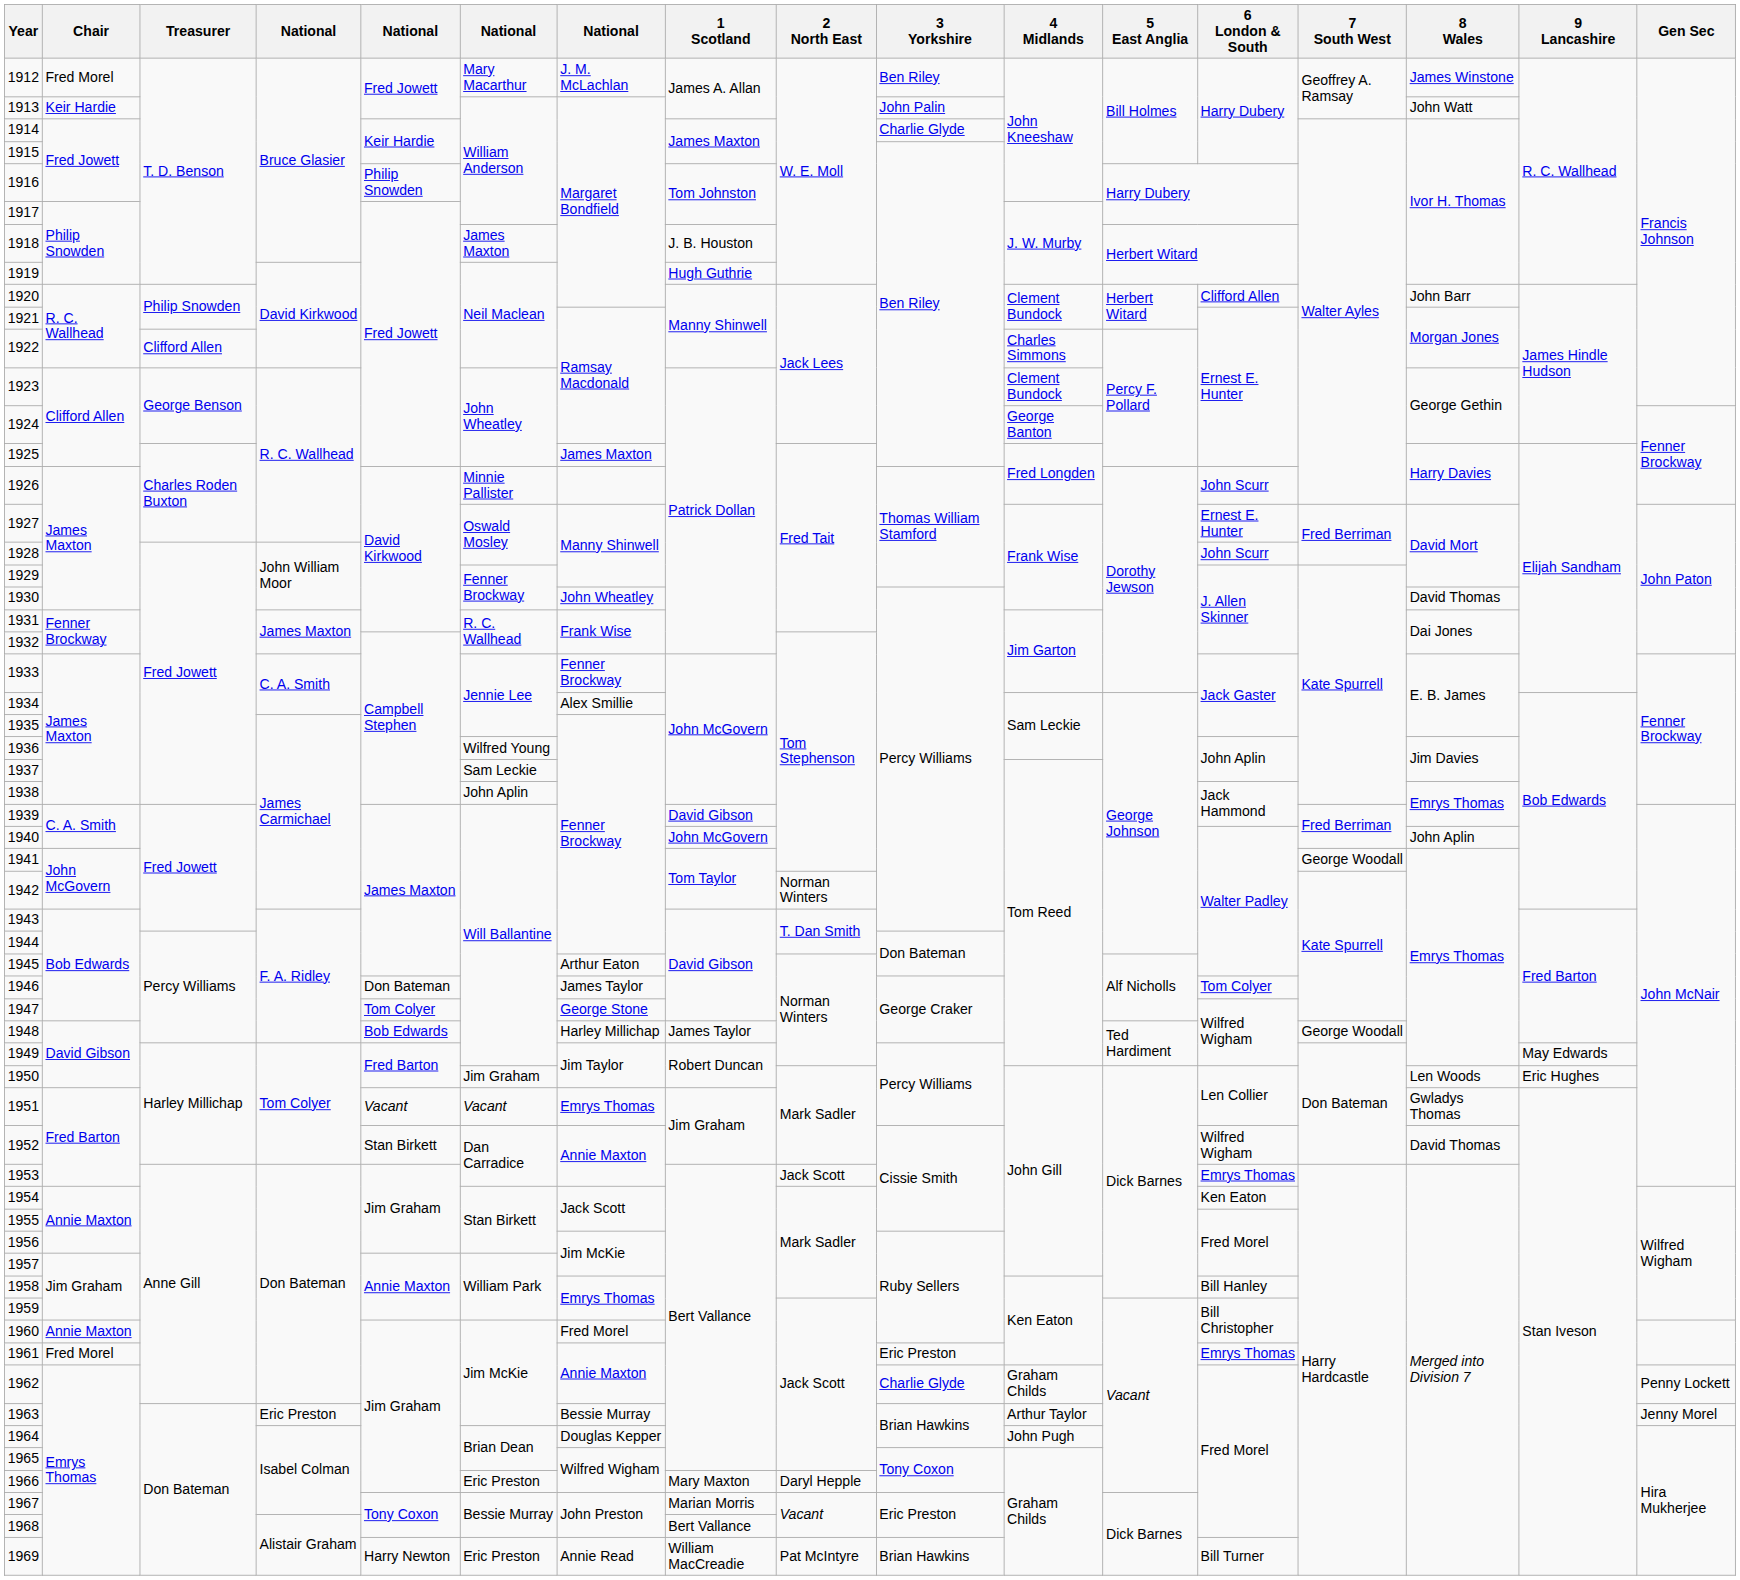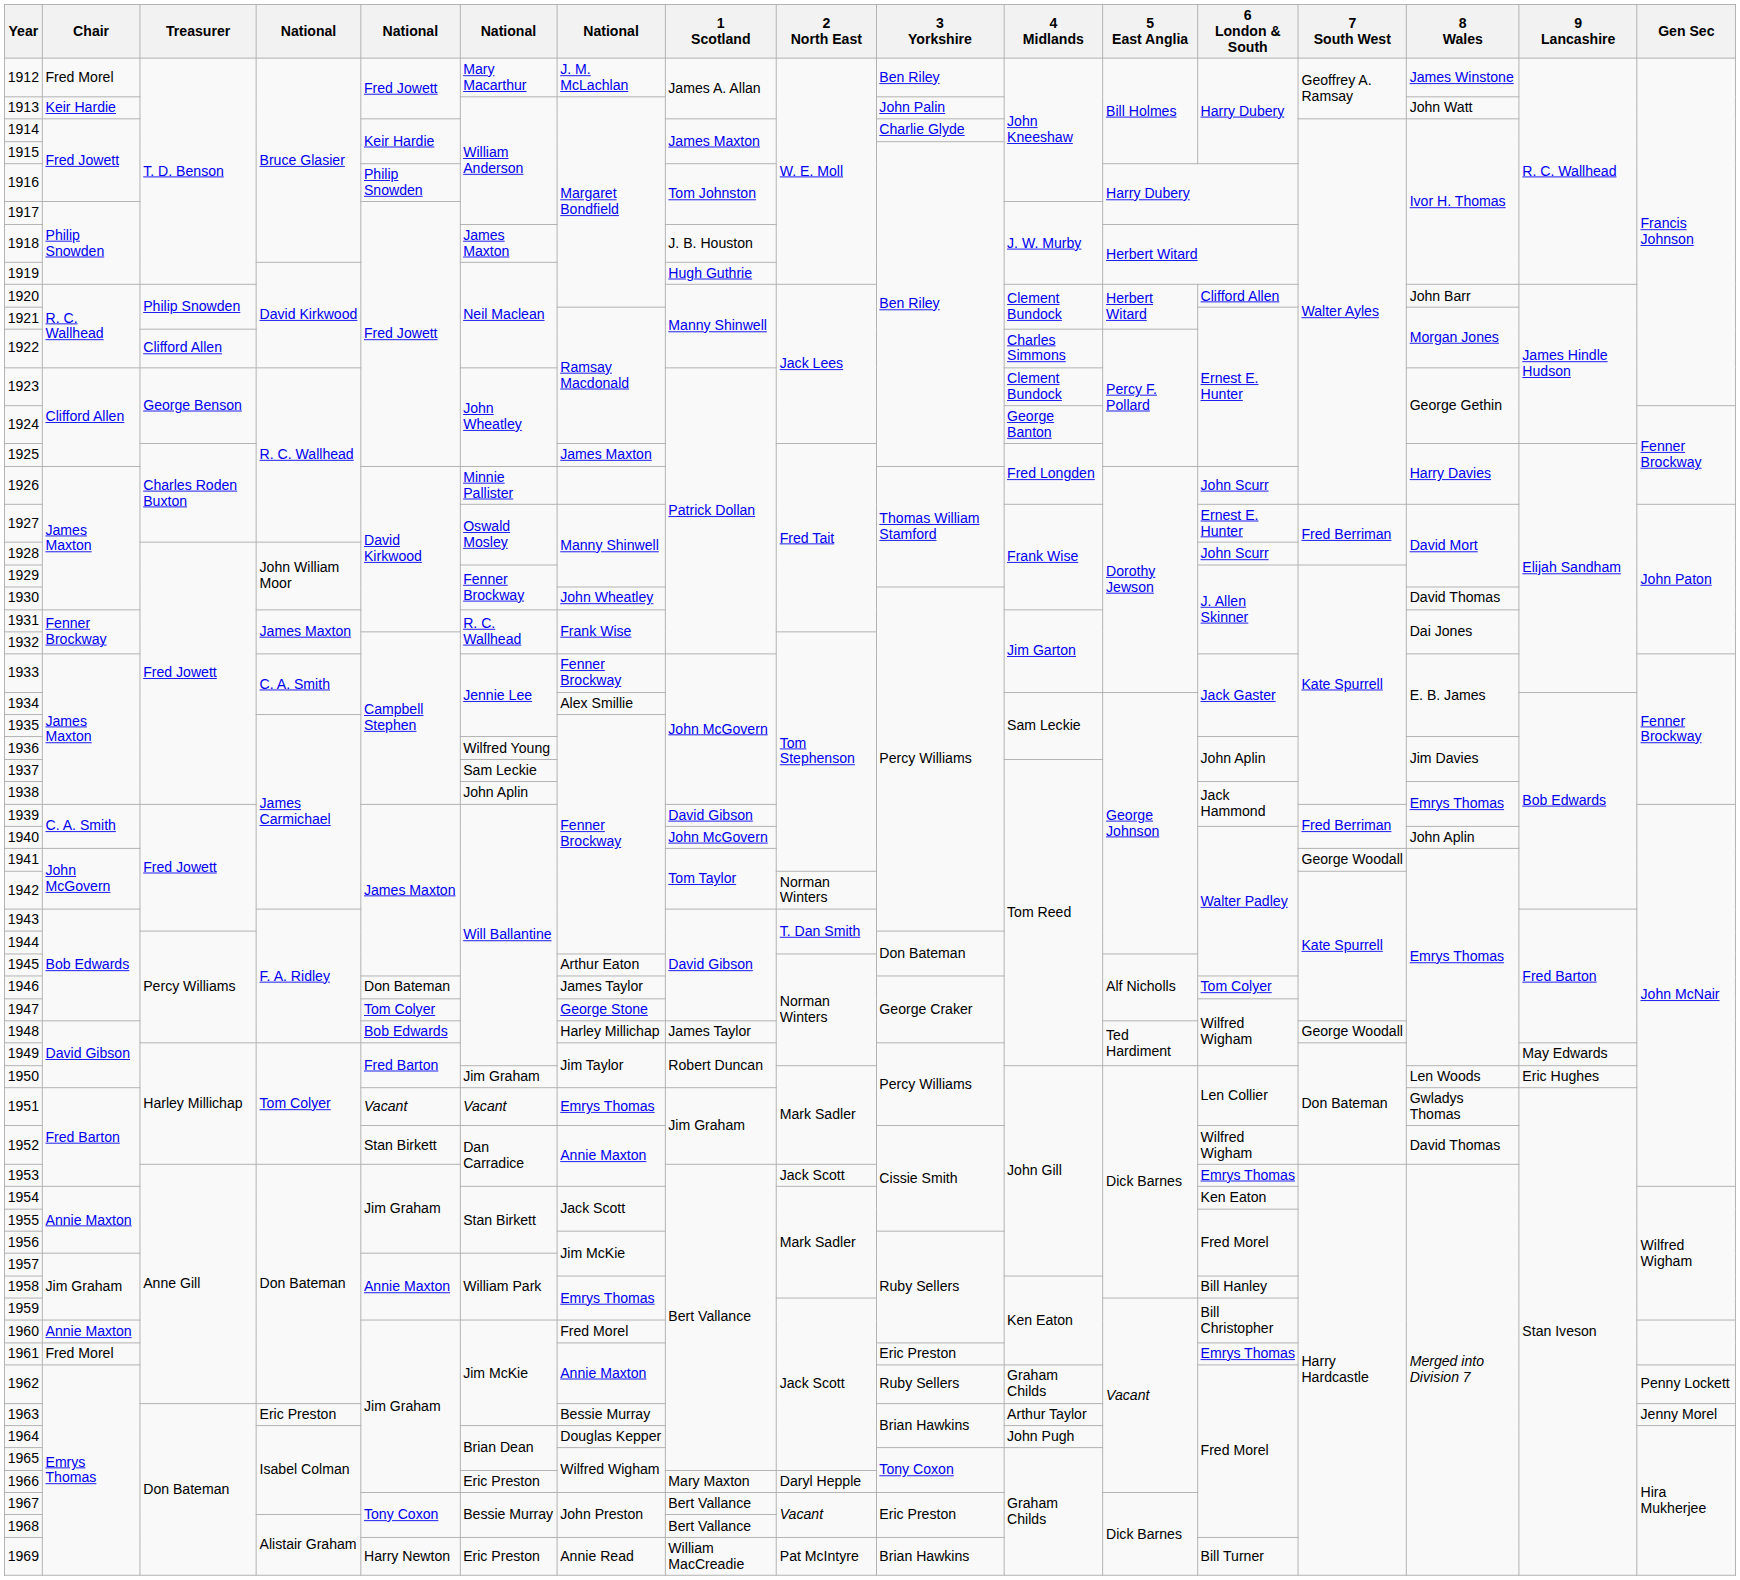1962 | 3 Yorkshire: Charlie Glyde -> Ruby Sellers
1967 | 1 Scotland: Marian Morris -> Bert Vallance
